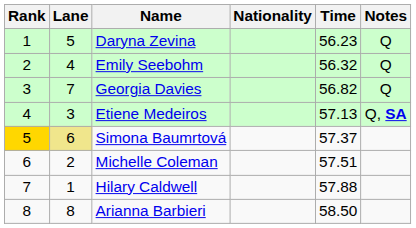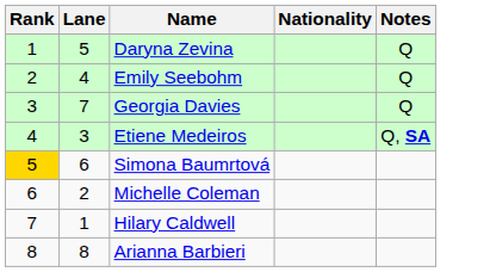- column: Time | 56.23 | 56.32 | 56.82 | 57.13 | 57.37 | 57.51 | 57.88 | 58.50
Simona Baumrtová | Lane: khaki background -> no background
